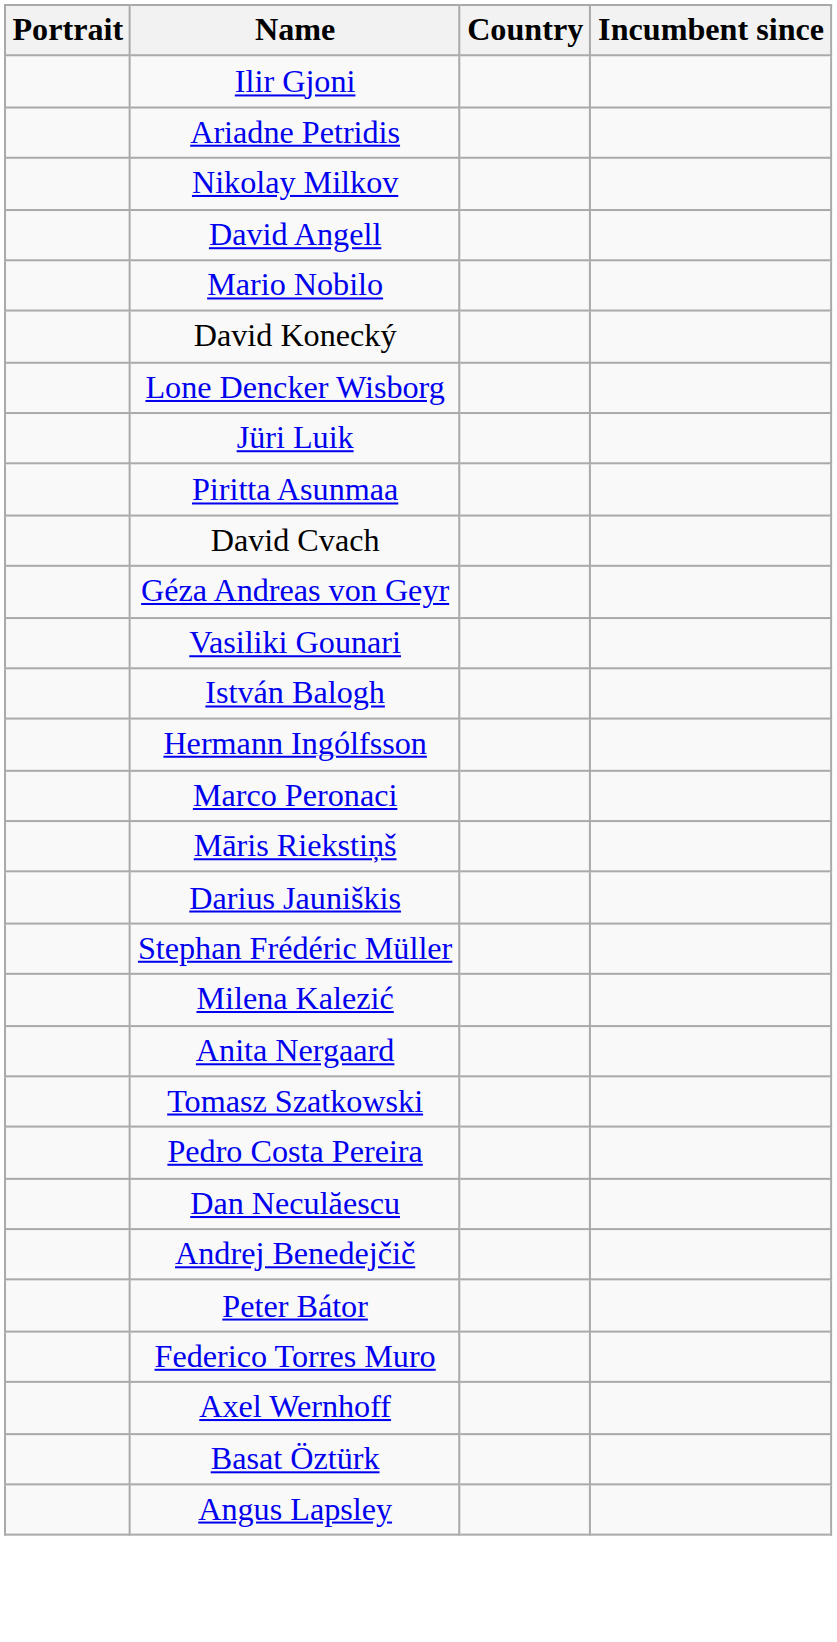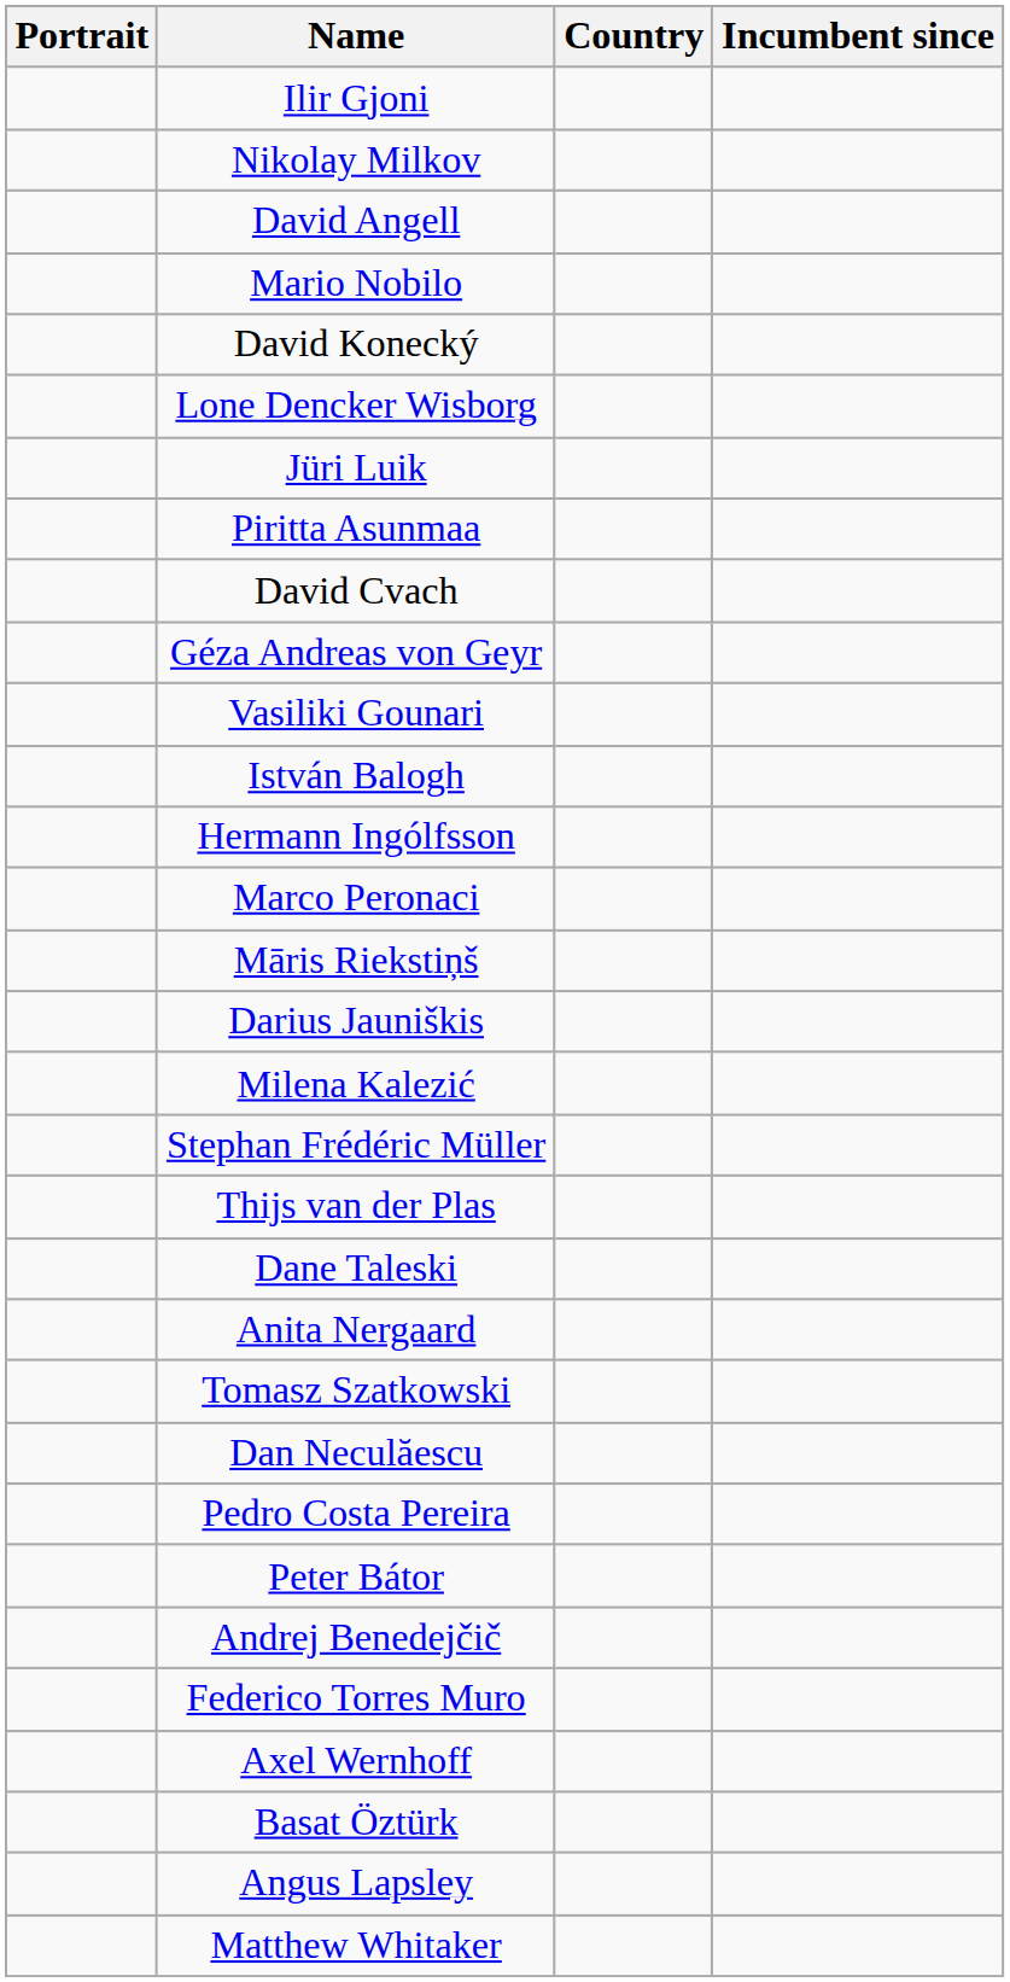- row: Ariadne Petridis
rows swapped: Stephan Frédéric Müller <-> Milena Kalezić
+ row: Thijs van der Plas
+ row: Dane Taleski
rows swapped: Pedro Costa Pereira <-> Dan Neculăescu
rows swapped: Peter Bátor <-> Andrej Benedejčič
+ row: Matthew Whitaker
